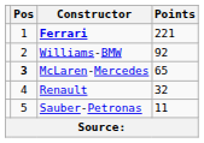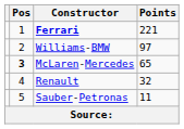Williams-BMW | Points: 92 -> 97
